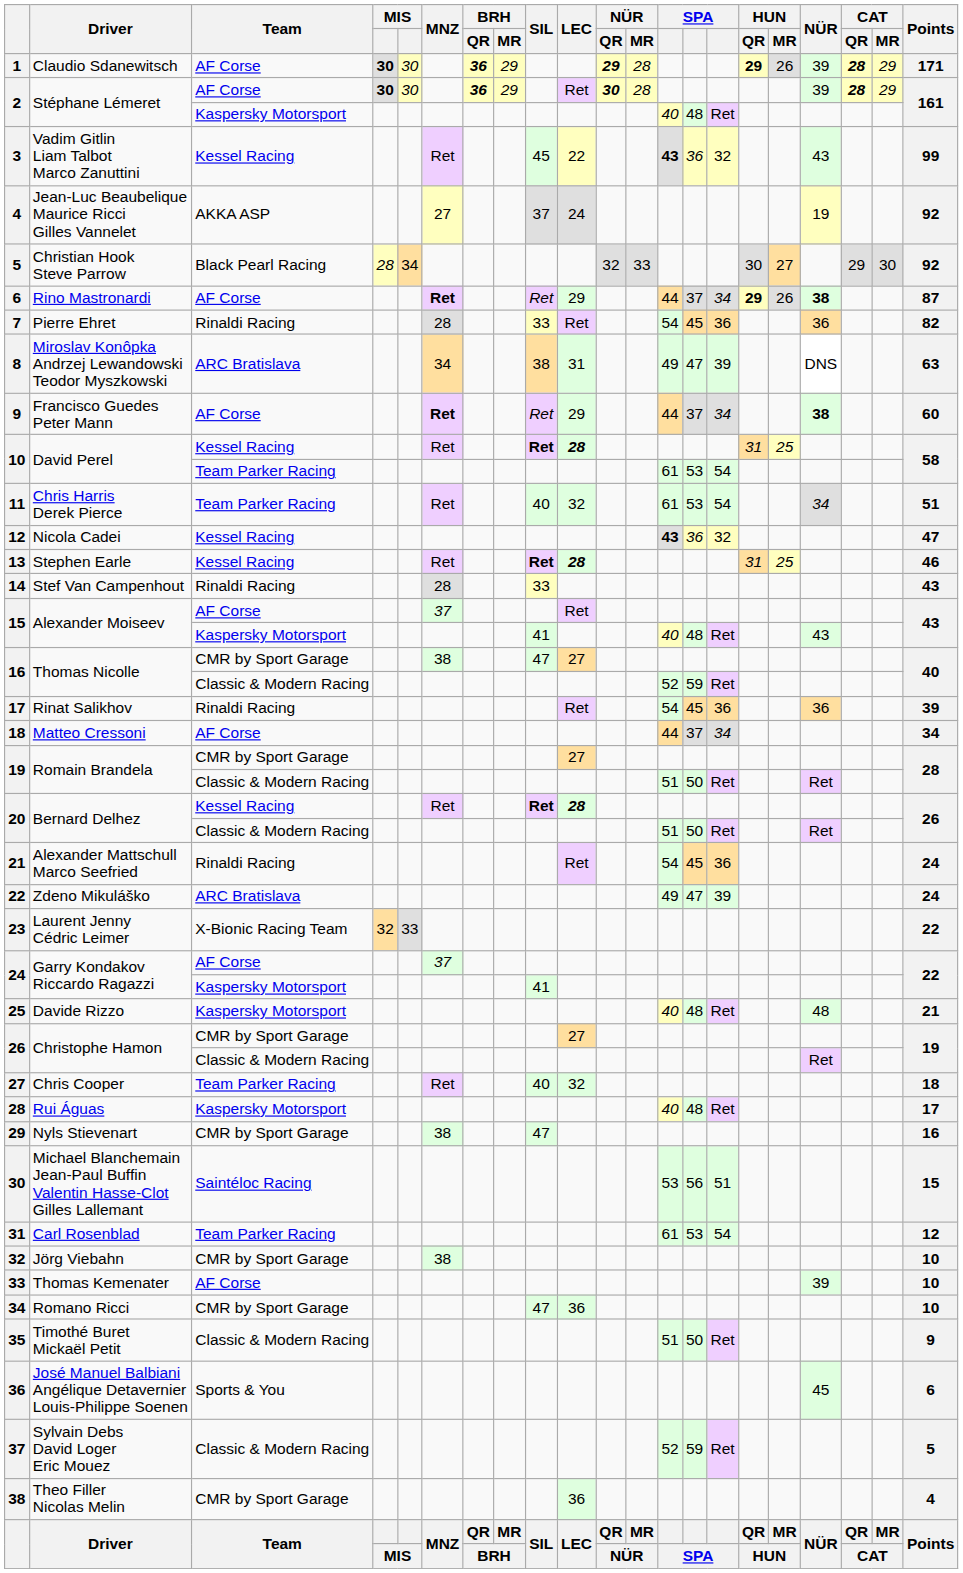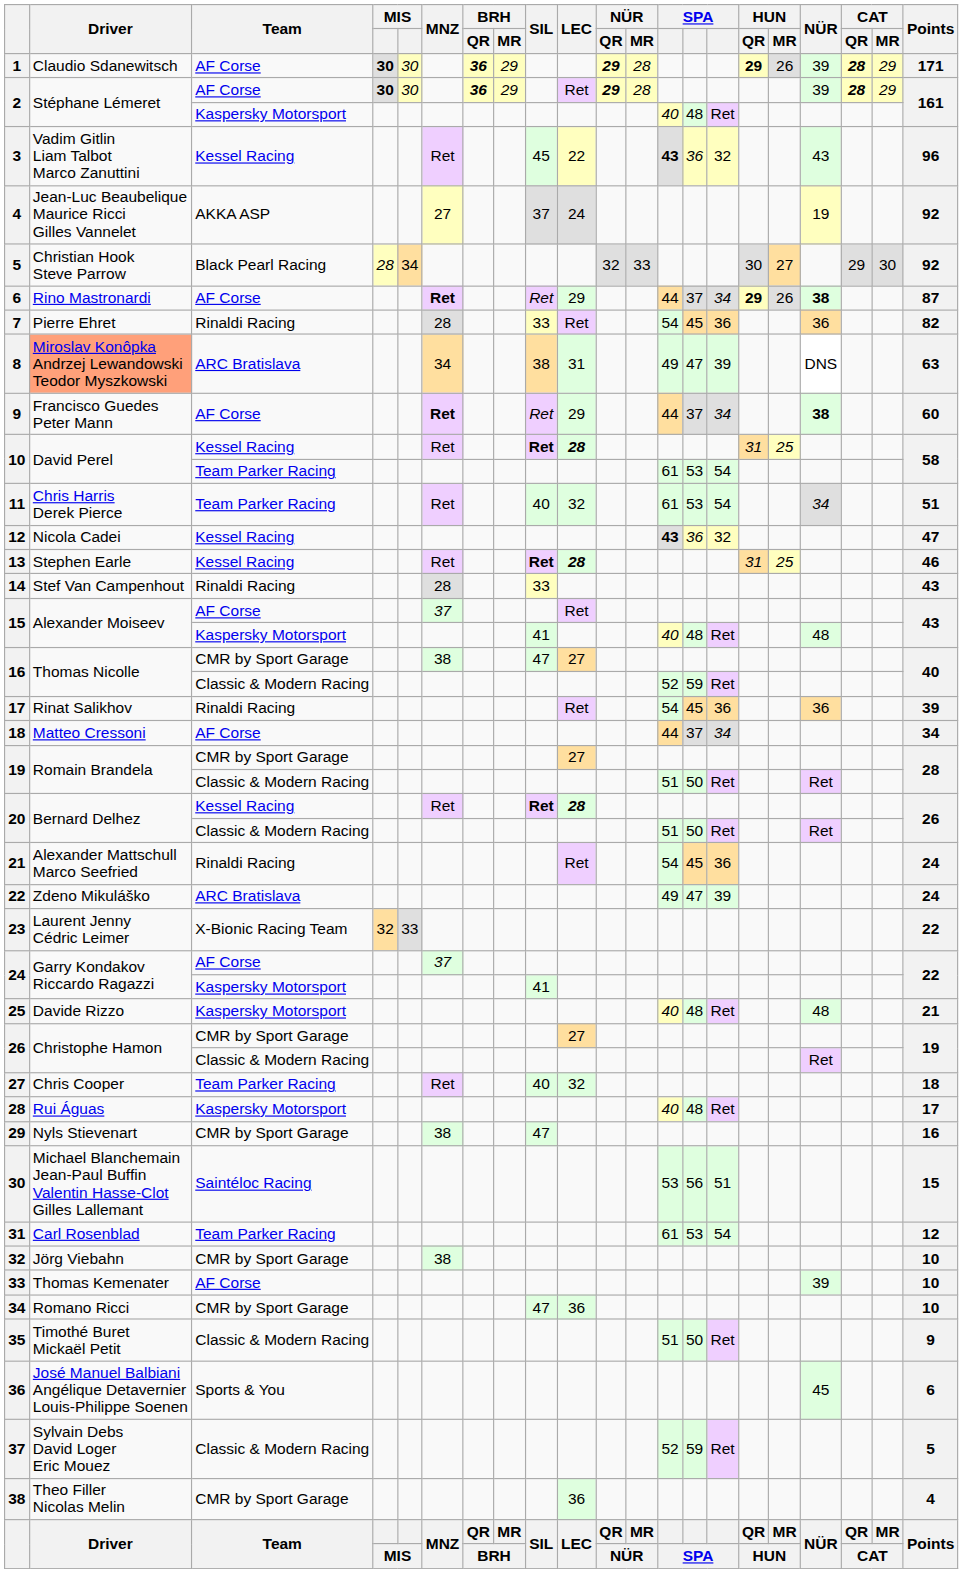2 / AF Corse | NÜR / QR: 30 -> 29
3 | Points: 99 -> 96
8 | Driver: no background -> lightsalmon background
15 / Kaspersky Motorsport | NÜR: 43 -> 48
